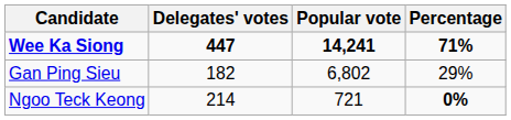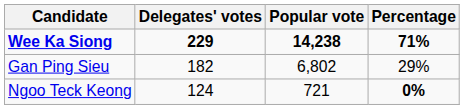Wee Ka Siong | Delegates' votes: 447 -> 229
Wee Ka Siong | Popular vote: 14,241 -> 14,238
Ngoo Teck Keong | Delegates' votes: 214 -> 124
